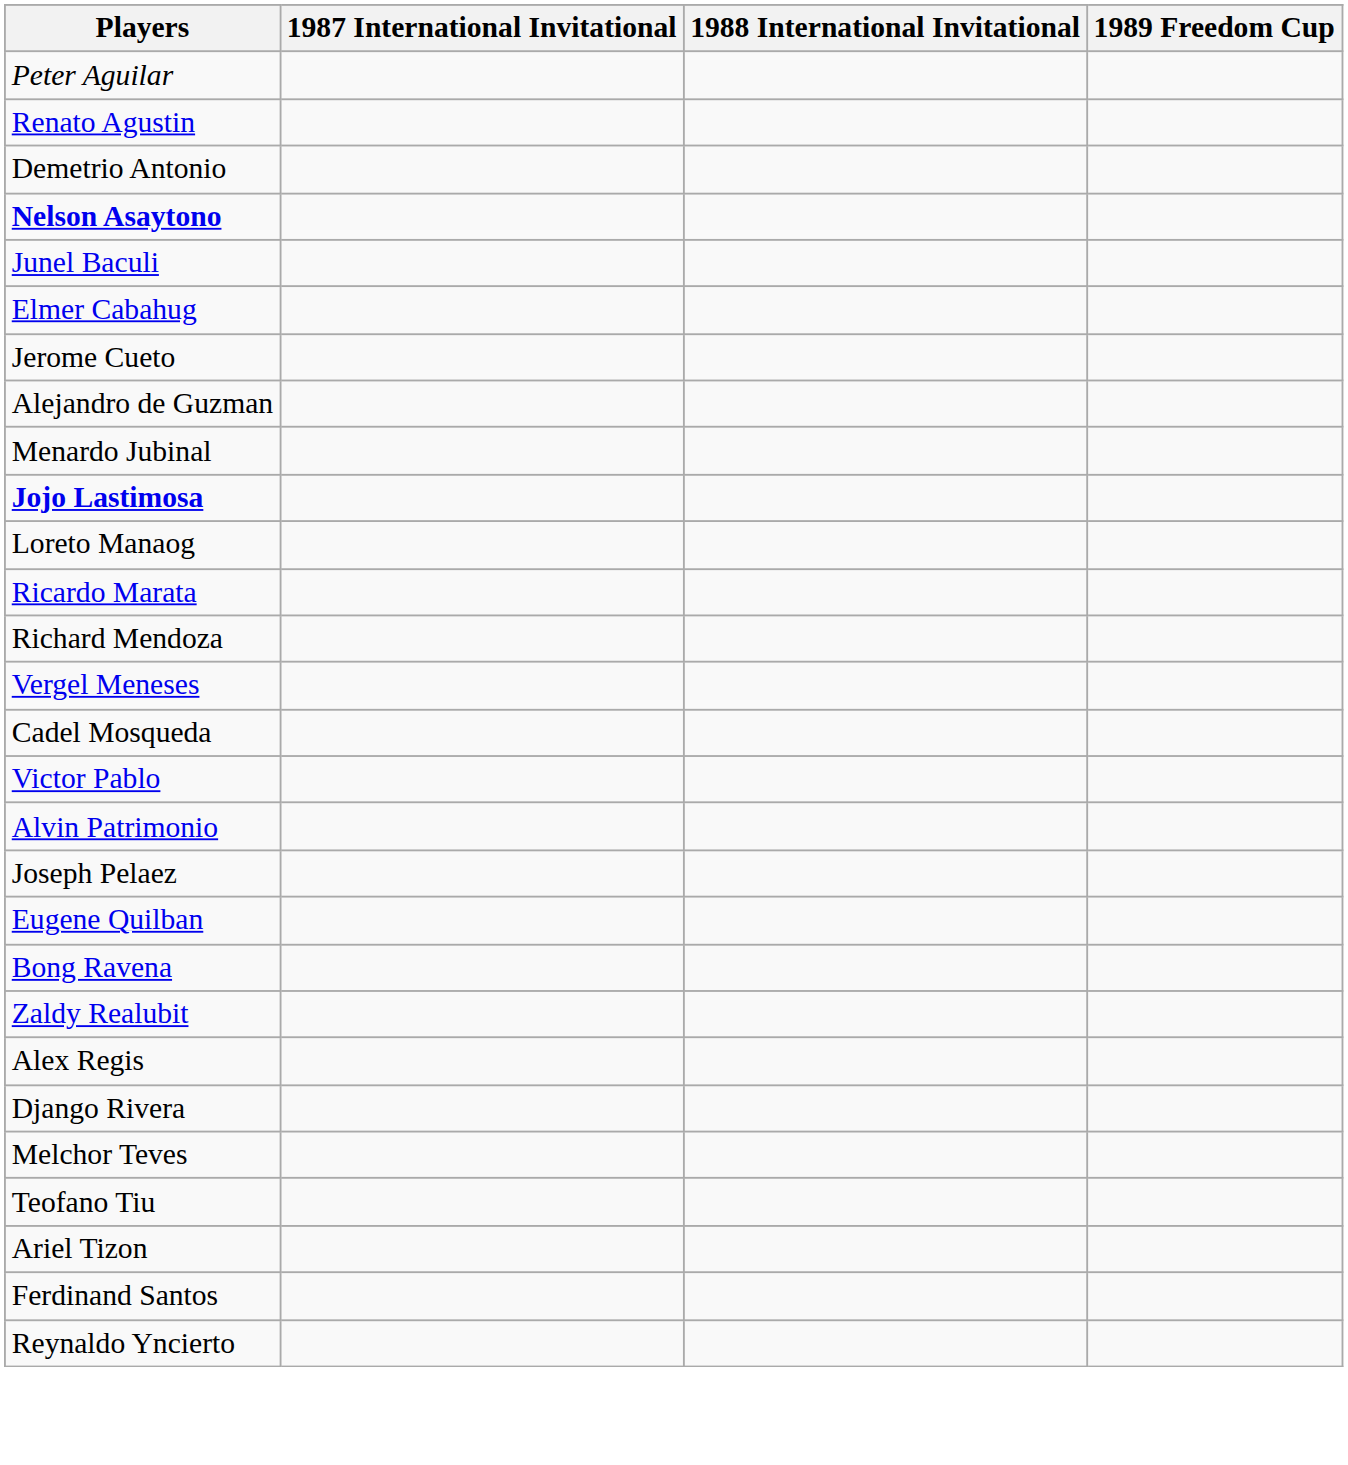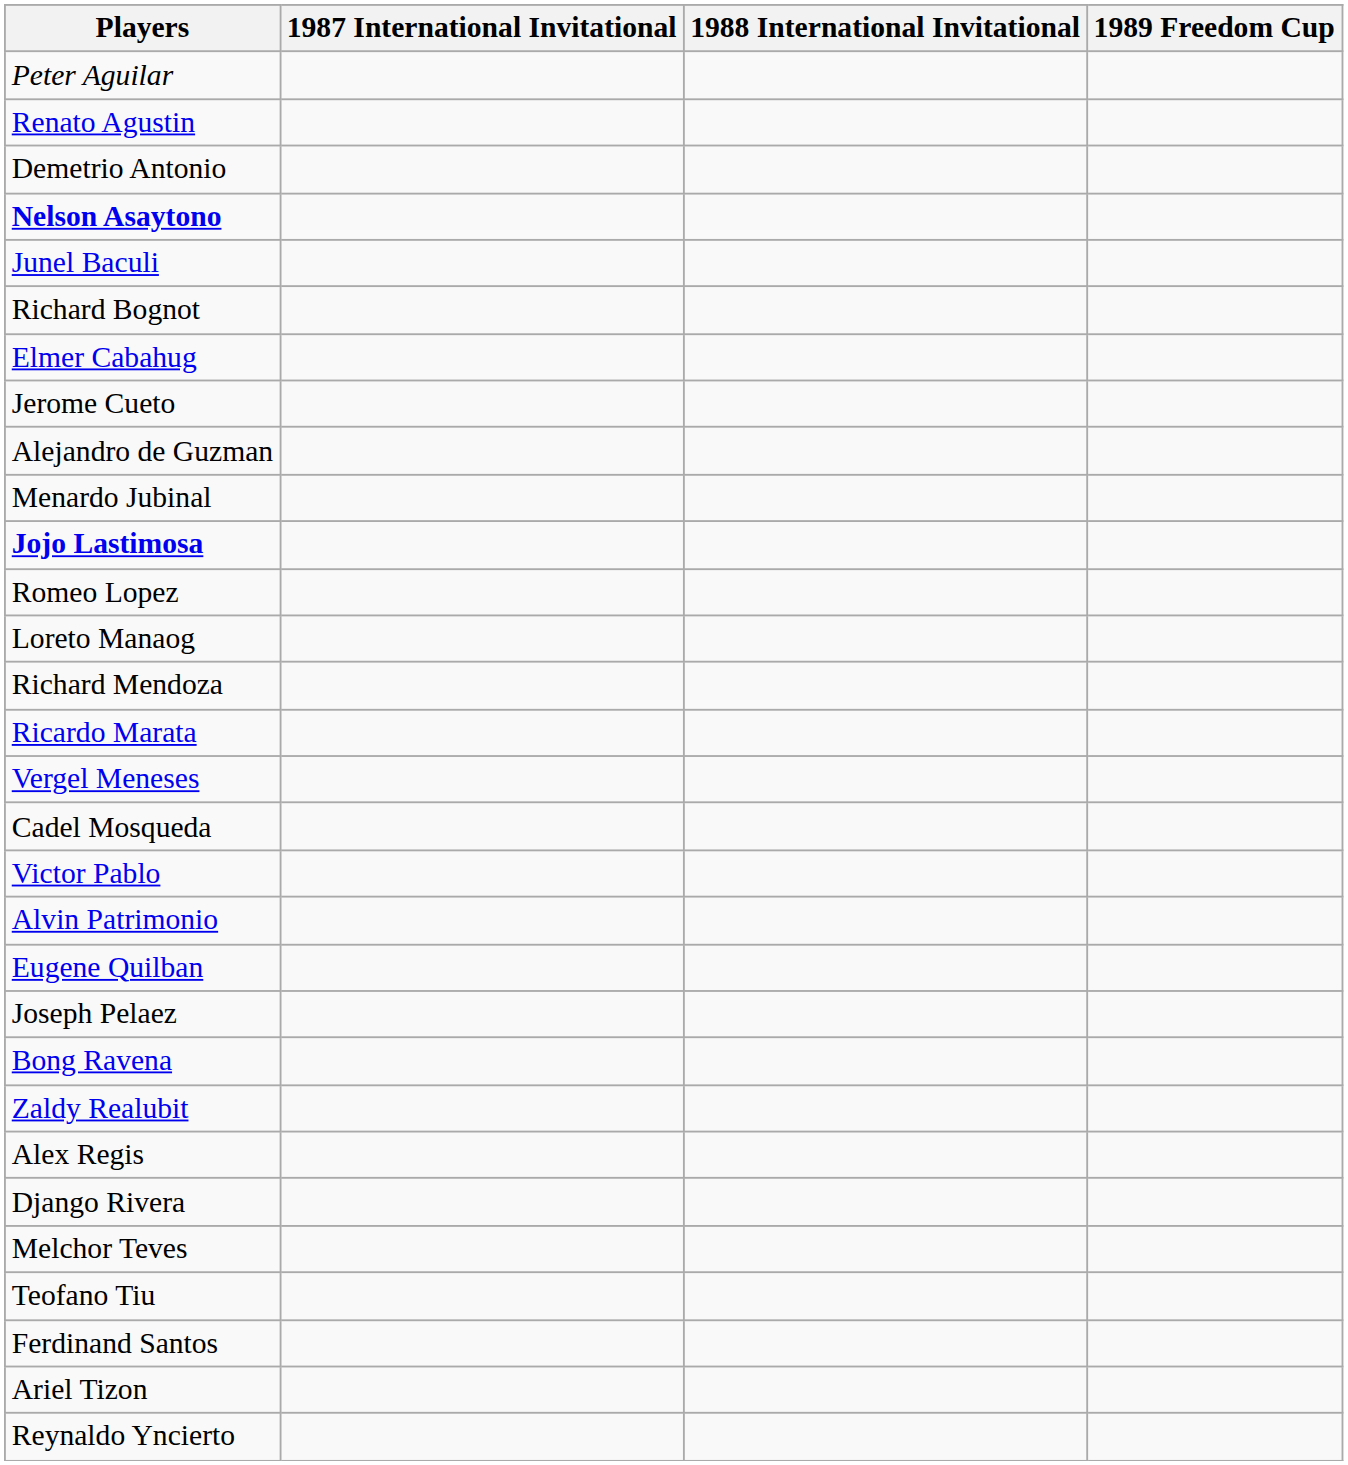+ row: Richard Bognot
+ row: Romeo Lopez
rows swapped: Ricardo Marata <-> Richard Mendoza
rows swapped: Joseph Pelaez <-> Eugene Quilban
rows swapped: Ariel Tizon <-> Ferdinand Santos
